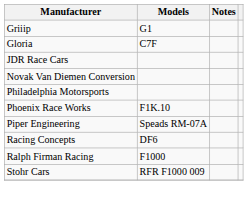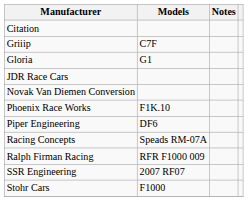+ row: Citation
Griiip | Models: G1 -> C7F
Gloria | Models: C7F -> G1
- row: Philadelphia Motorsports
Piper Engineering | Models: Speads RM-07A -> DF6
Racing Concepts | Models: DF6 -> Speads RM-07A
Ralph Firman Racing | Models: F1000 -> RFR F1000 009
+ row: SSR Engineering | 2007 RF07
Stohr Cars | Models: RFR F1000 009 -> F1000
